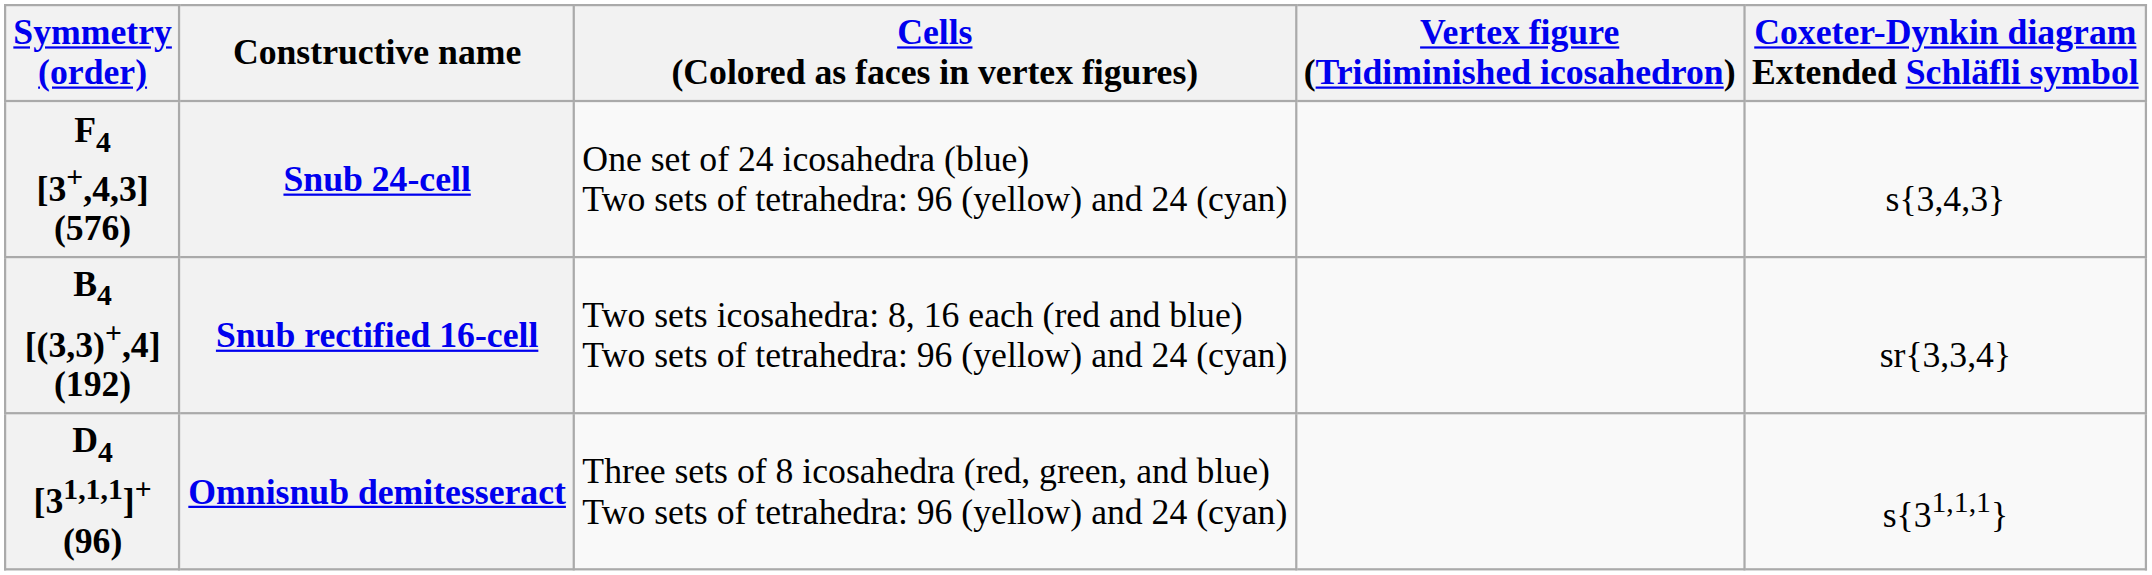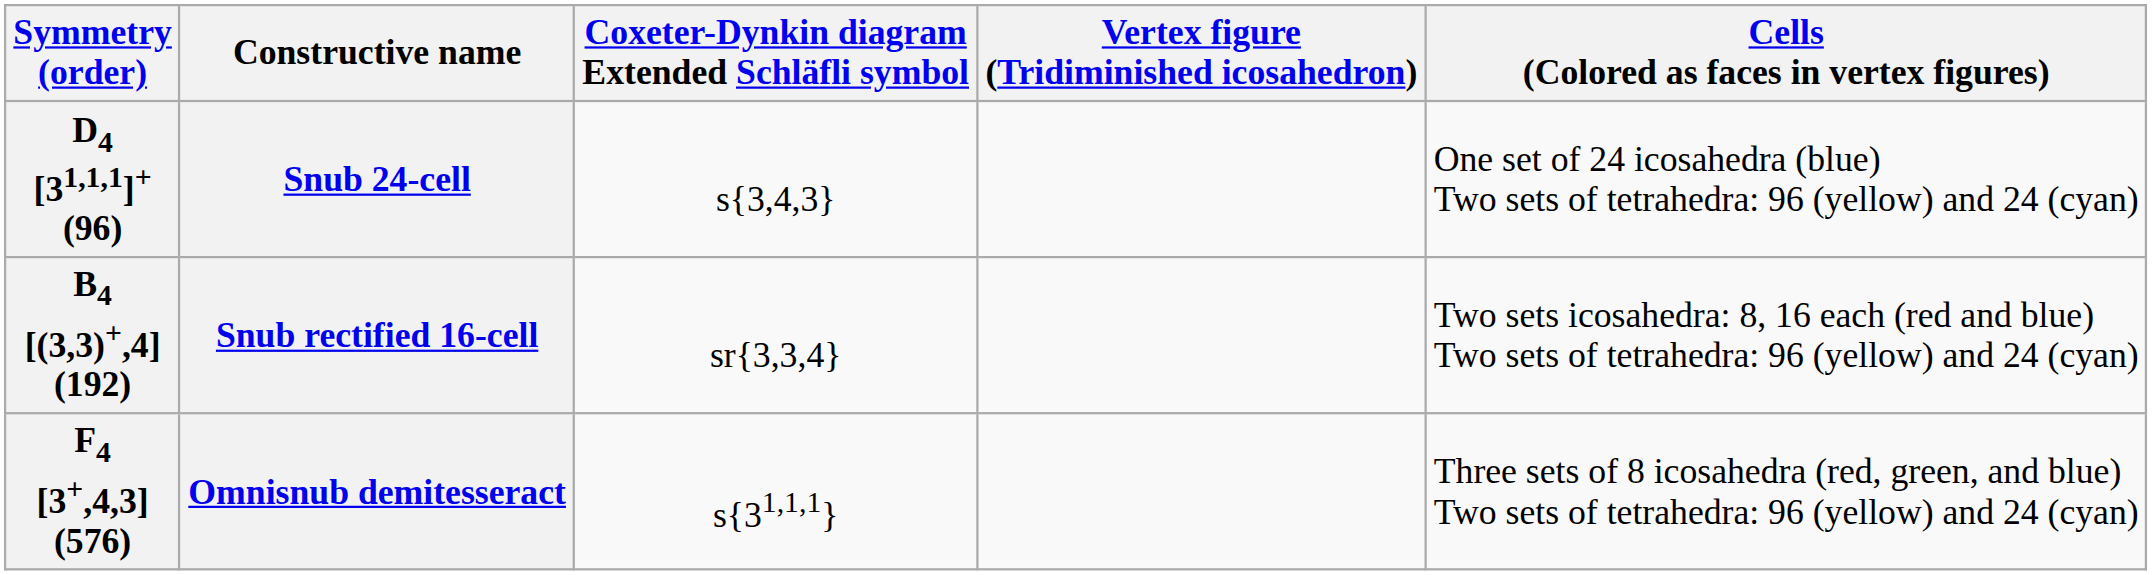columns swapped: Coxeter-Dynkin diagram Extended Schläfli symbol <-> Cells (Colored as faces in vertex figures)
Snub 24-cell | Symmetry (order): F4 [3+,4,3] (576) -> D4 [31,1,1]+ (96)
Omnisnub demitesseract | Symmetry (order): D4 [31,1,1]+ (96) -> F4 [3+,4,3] (576)
